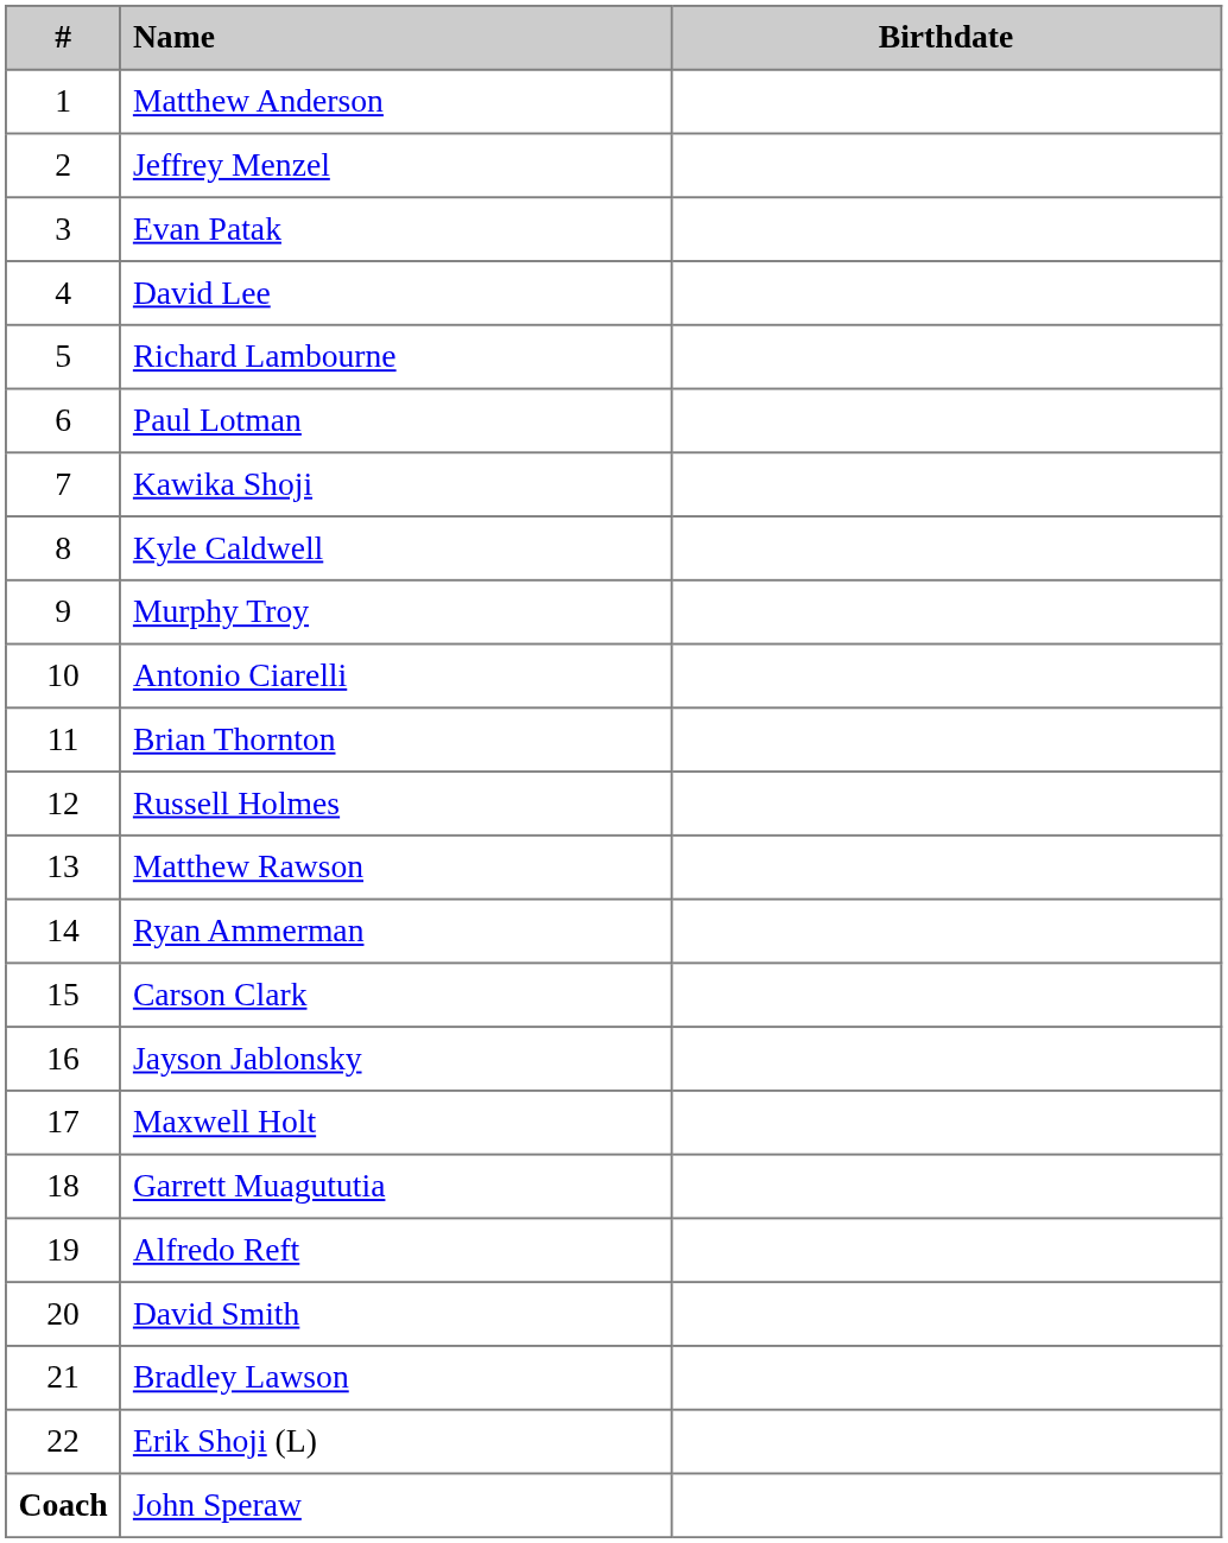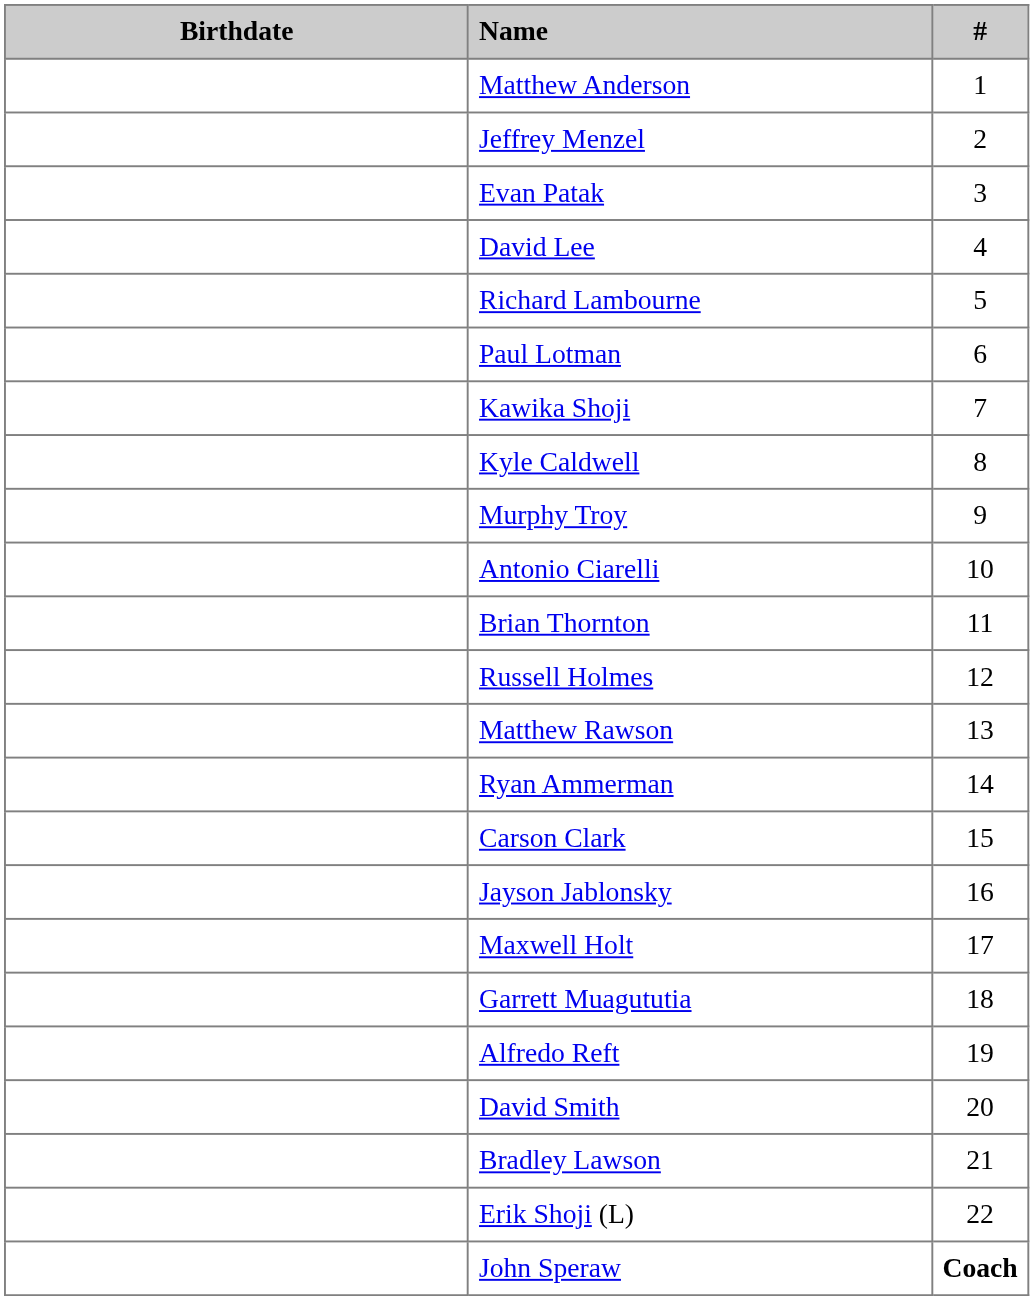columns swapped: # <-> Birthdate
